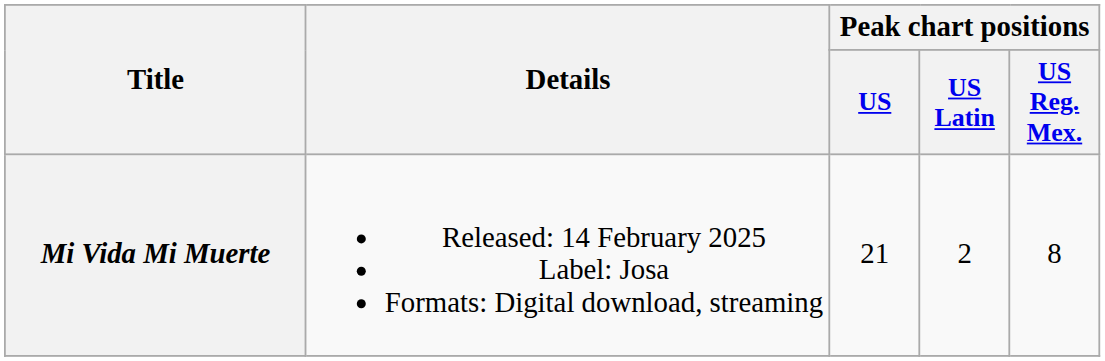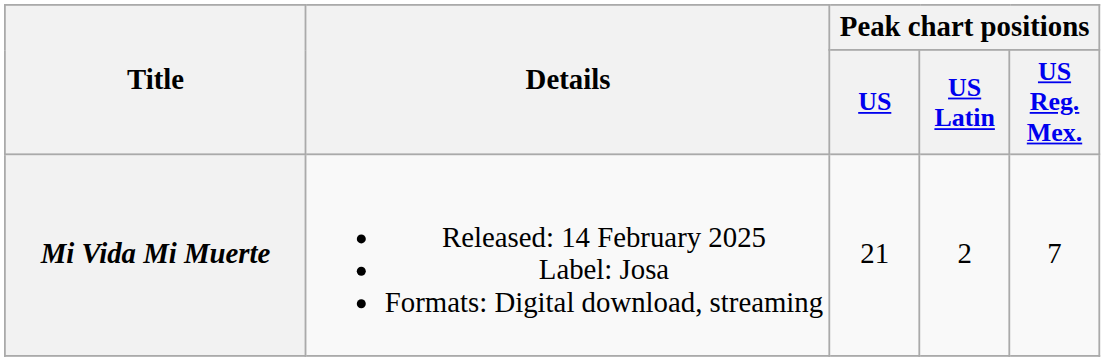Mi Vida Mi Muerte | Peak chart positions / US Reg. Mex.: 8 -> 7
